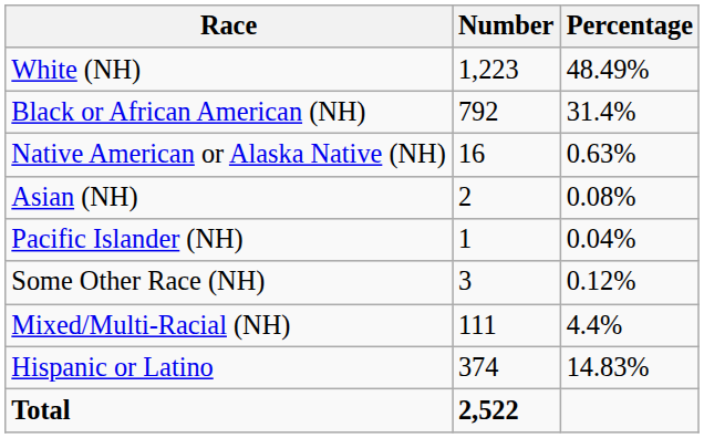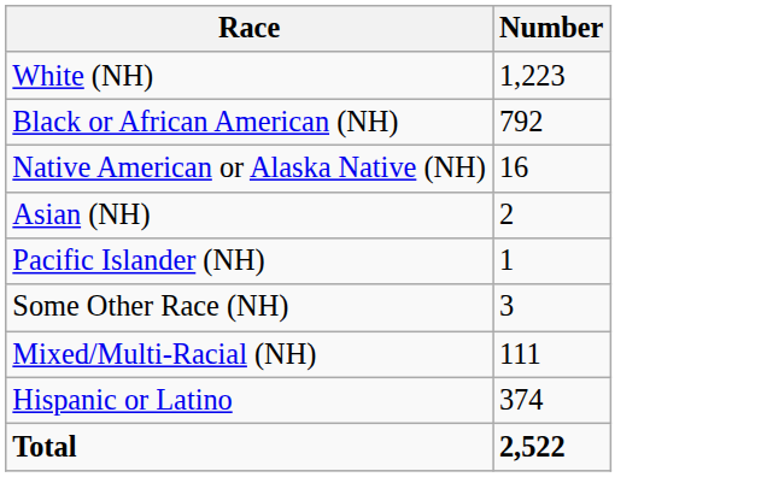- column: Percentage | 48.49% | 31.4% | 0.63% | 0.08% | 0.04% | 0.12% | 4.4% | 14.83%
